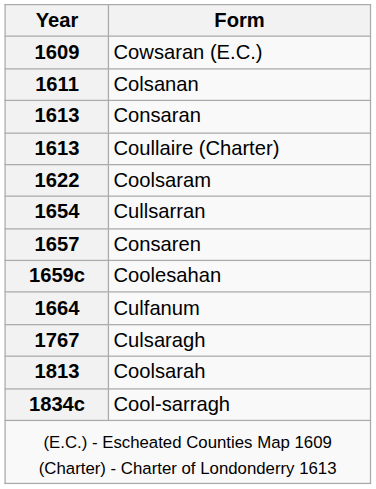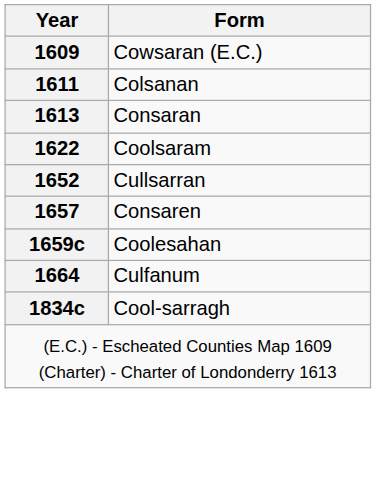- row: 1613 | Coullaire (Charter)
Cullsarran | Year: 1654 -> 1652
- row: 1767 | Culsaragh
- row: 1813 | Coolsarah
